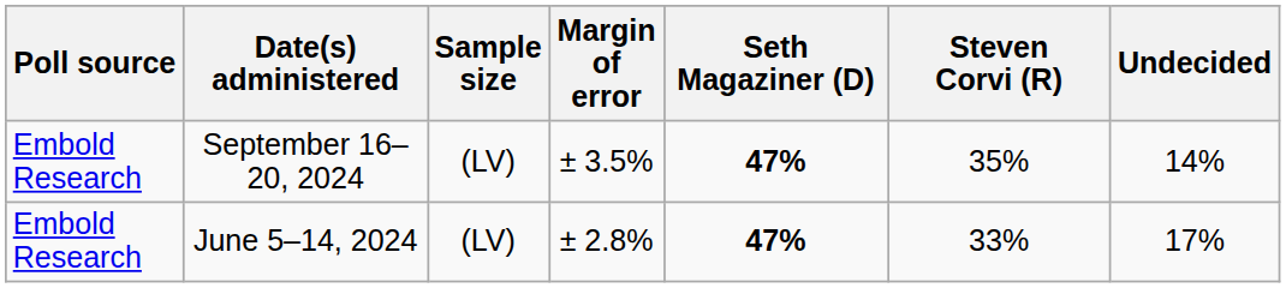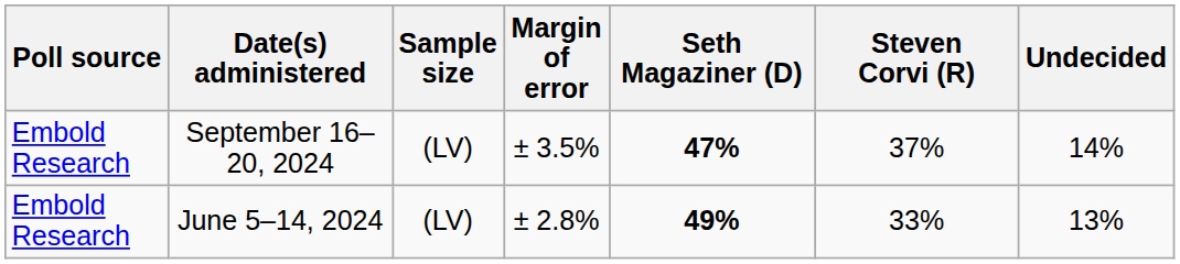September 16–20, 2024 | Steven Corvi (R): 35% -> 37%
June 5–14, 2024 | Seth Magaziner (D): 47% -> 49%
June 5–14, 2024 | Undecided: 17% -> 13%
